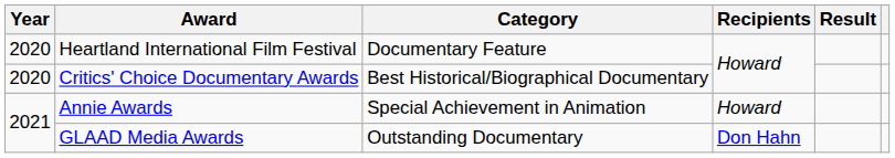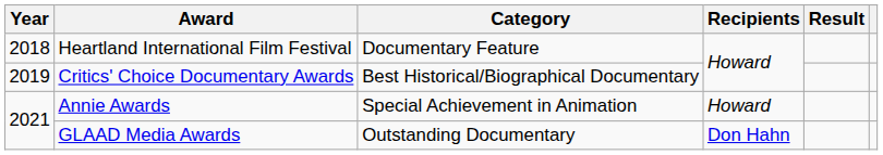Heartland International Film Festival | Year: 2020 -> 2018
Critics' Choice Documentary Awards | Year: 2020 -> 2019
